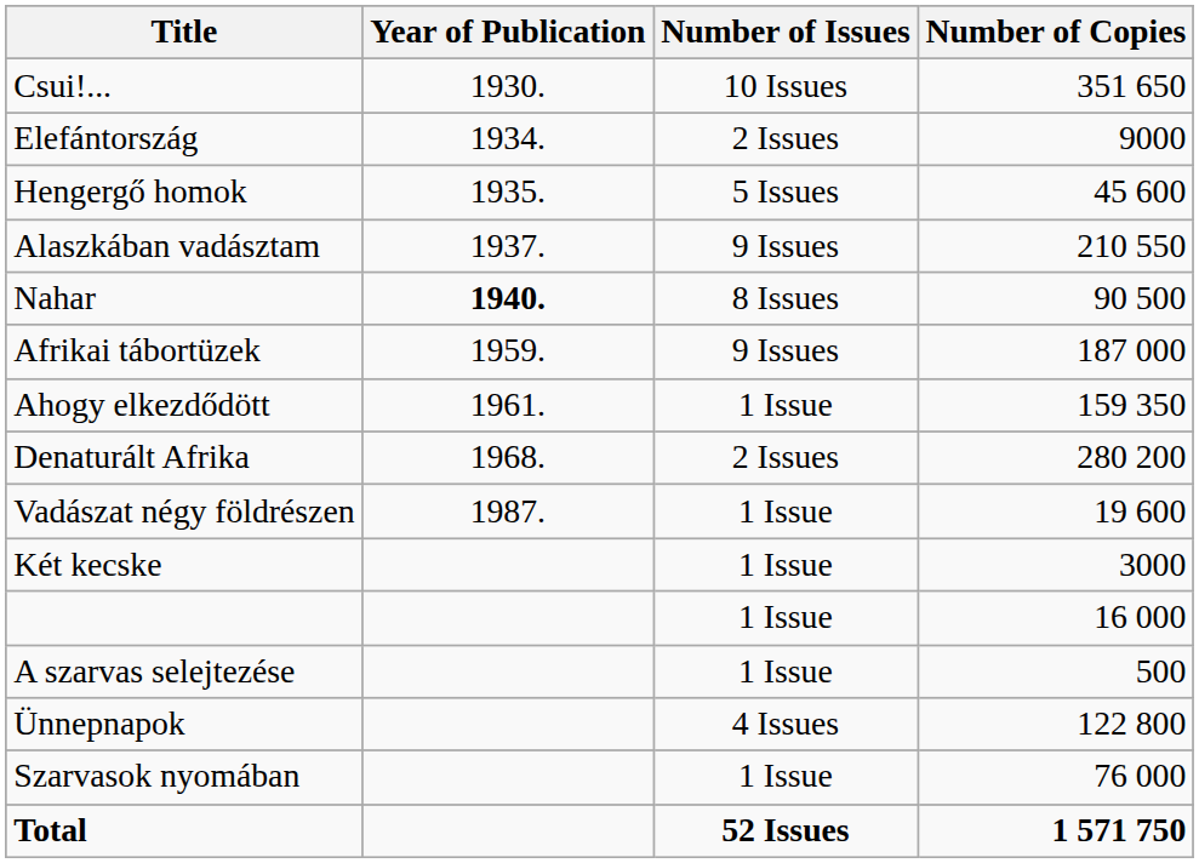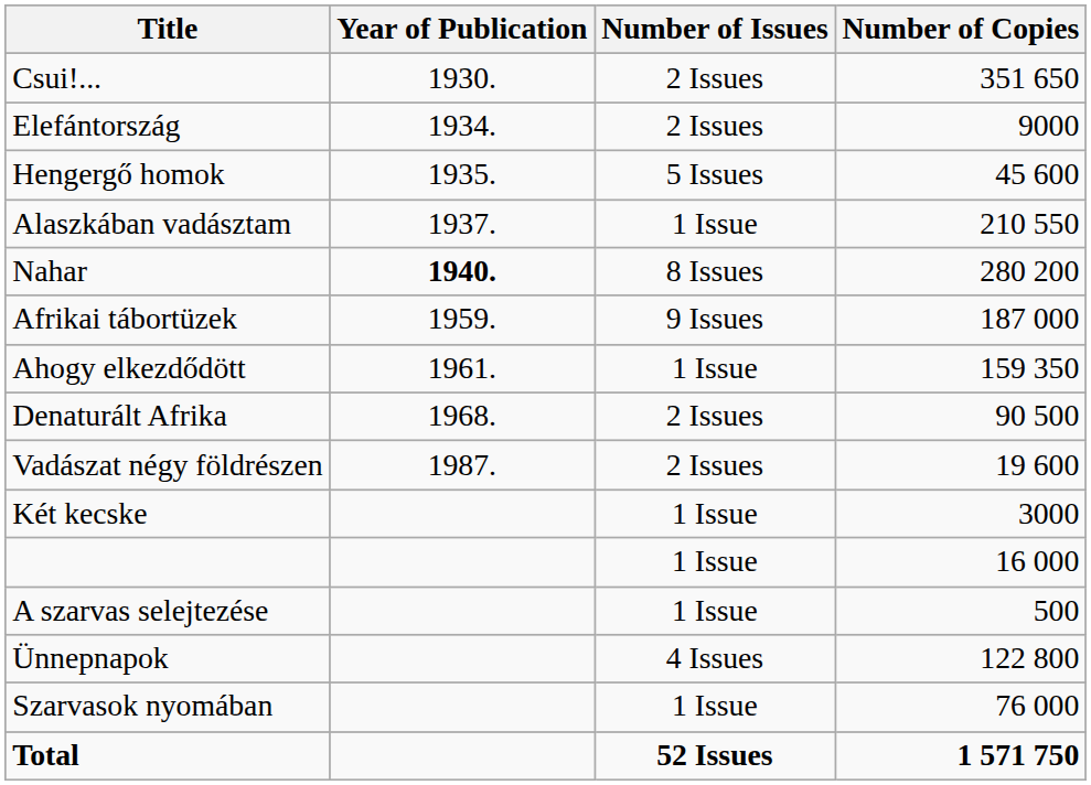Csui!... | Number of Issues: 10 Issues -> 2 Issues
Alaszkában vadásztam | Number of Issues: 9 Issues -> 1 Issue
Nahar | Number of Copies: 90 500 -> 280 200
Denaturált Afrika | Number of Copies: 280 200 -> 90 500
Vadászat négy földrészen | Number of Issues: 1 Issue -> 2 Issues
